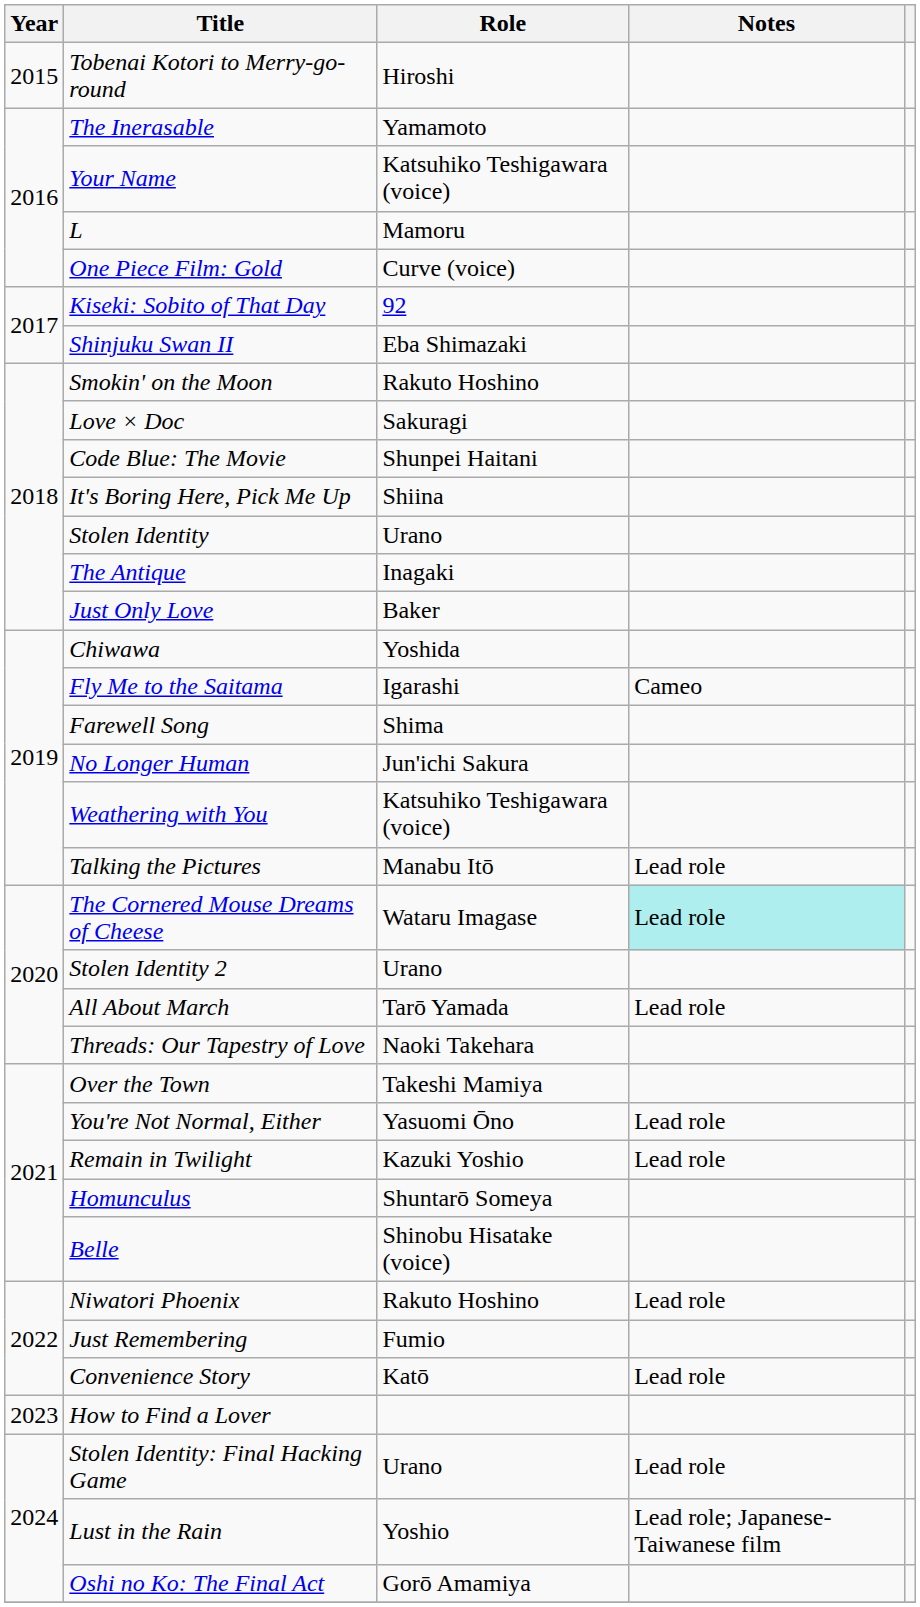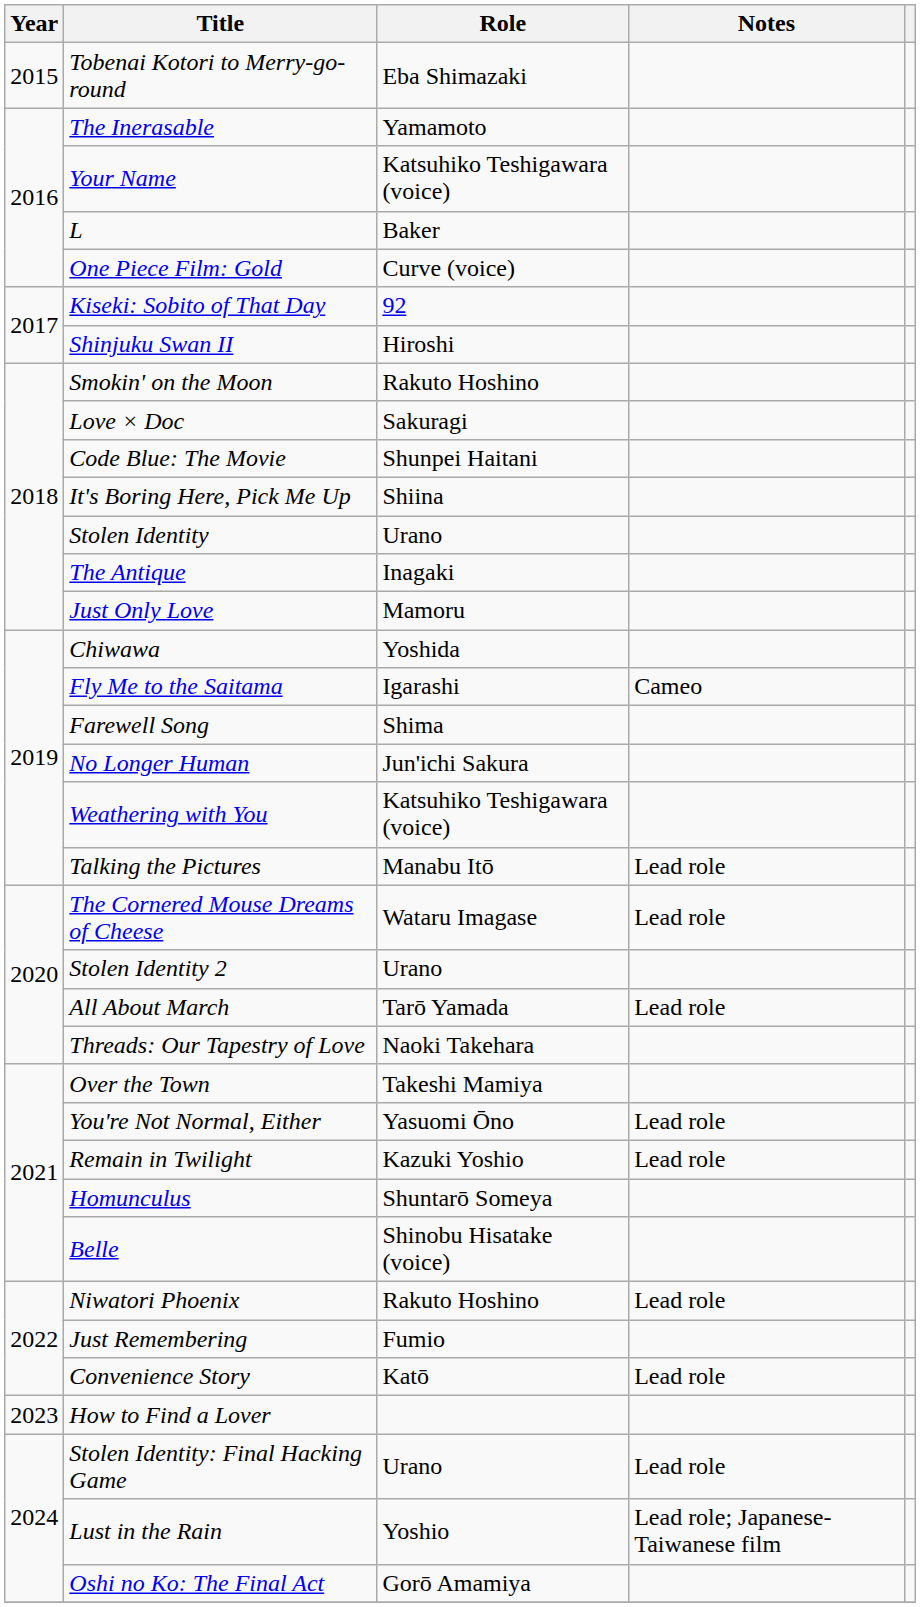Tobenai Kotori to Merry-go-round | Role: Hiroshi -> Eba Shimazaki
L | Role: Mamoru -> Baker
Shinjuku Swan II | Role: Eba Shimazaki -> Hiroshi
Just Only Love | Role: Baker -> Mamoru
The Cornered Mouse Dreams of Cheese | Notes: paleturquoise background -> no background
